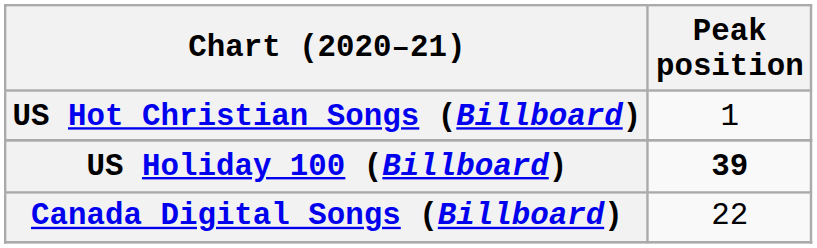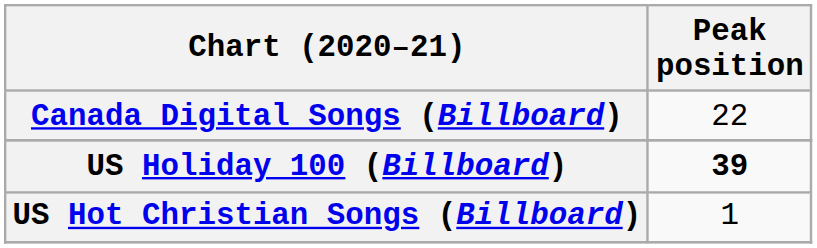rows swapped: Canada Digital Songs (Billboard) <-> US Hot Christian Songs (Billboard)
